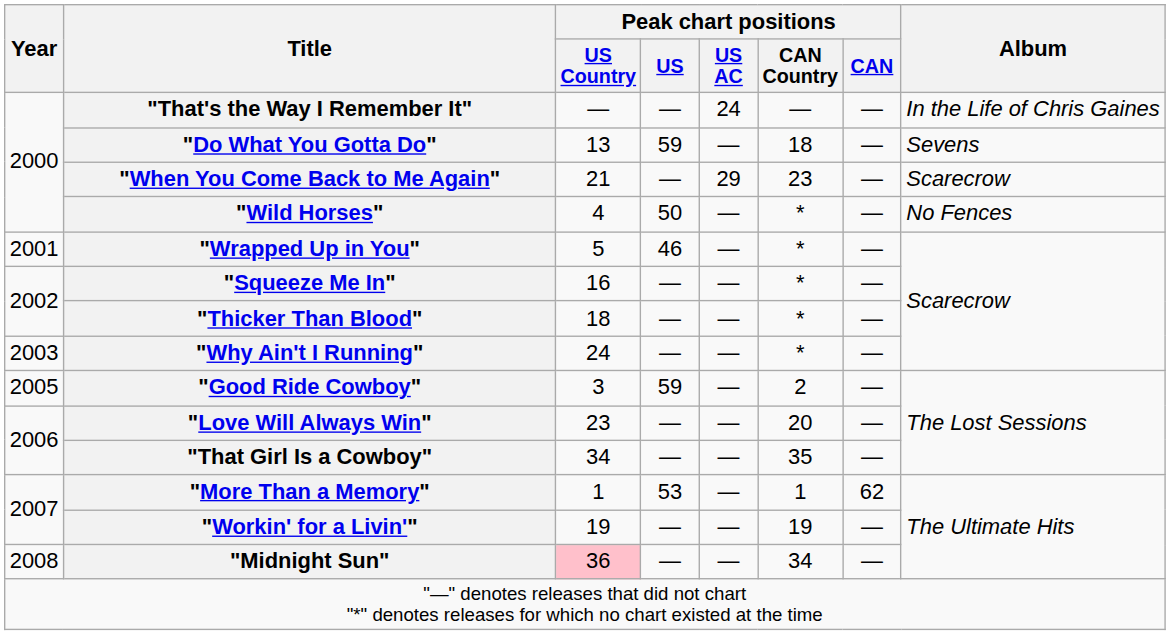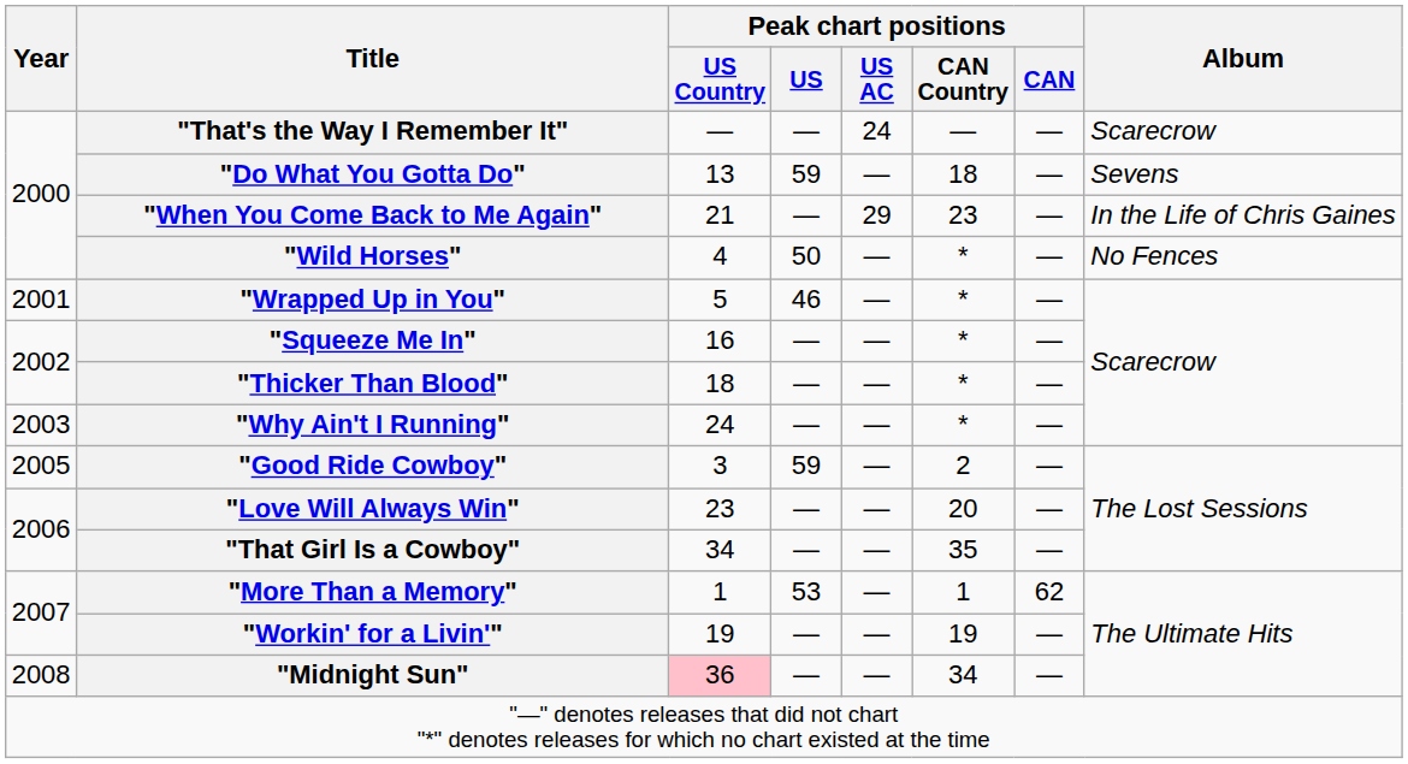"That's the Way I Remember It" | Album: In the Life of Chris Gaines -> Scarecrow
"When You Come Back to Me Again" | Album: Scarecrow -> In the Life of Chris Gaines
